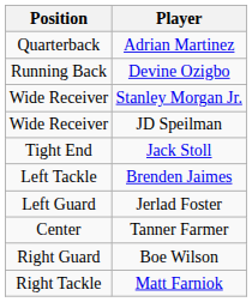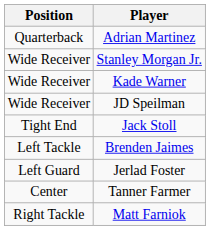- row: Running Back | Devine Ozigbo
+ row: Wide Receiver | Kade Warner
- row: Right Guard | Boe Wilson
